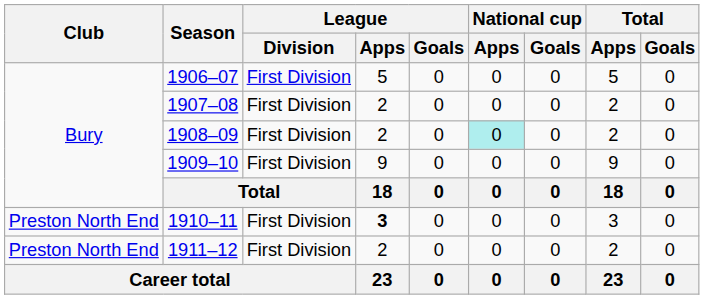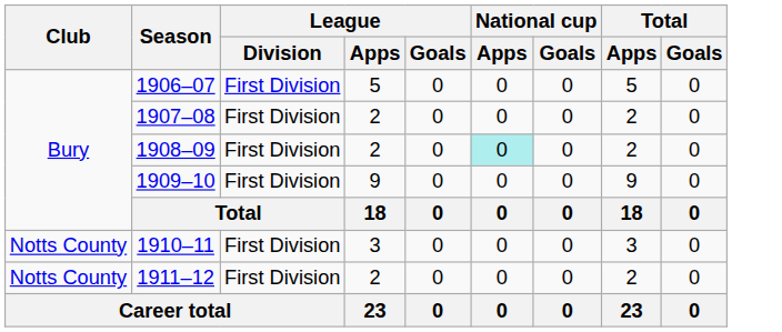1910–11 | Club: Preston North End -> Notts County
1910–11 | League / Apps: bold -> normal
1911–12 | Club: Preston North End -> Notts County
